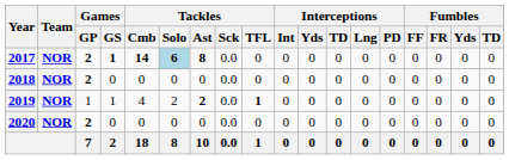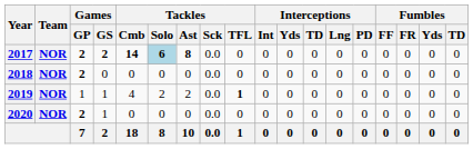2017 | Games / GS: 1 -> 2
2019 | Tackles / Ast: bold -> normal
2020 | Games / GS: 0 -> 1
